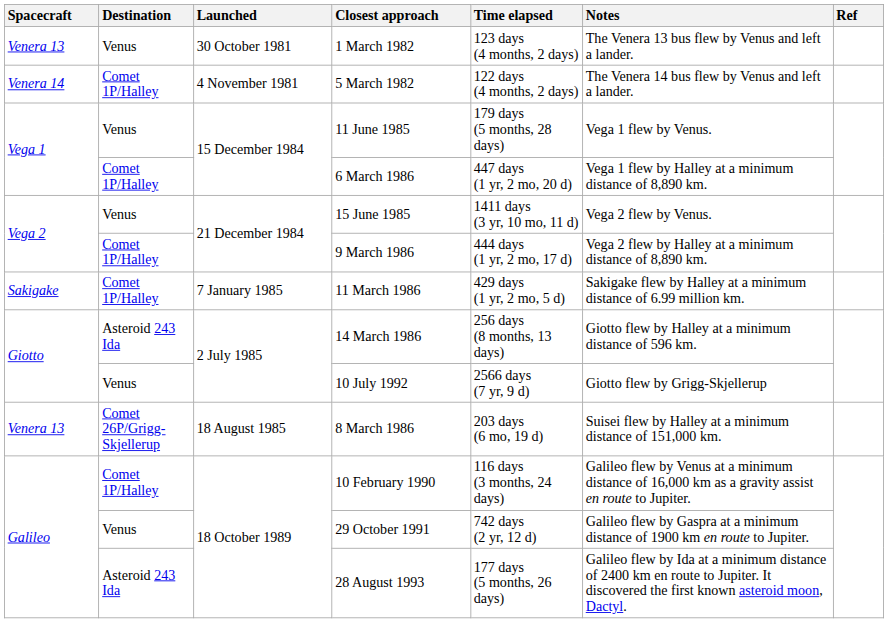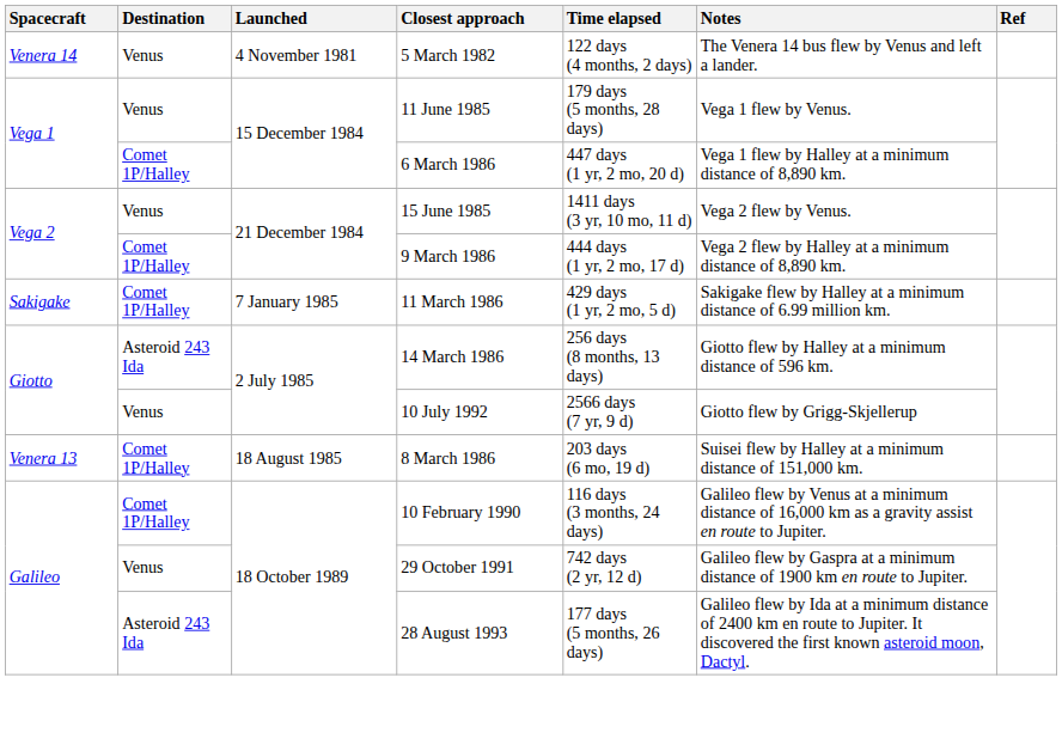- row: Venera 13 | Venus | 30 October 1981 | 1 March 1982 | 123 days (4 months, 2 days) | The Venera 13 bus flew by Venus and left a lander.
5 March 1982 | Destination: Comet 1P/Halley -> Venus
8 March 1986 | Destination: Comet 26P/Grigg-Skjellerup -> Comet 1P/Halley
